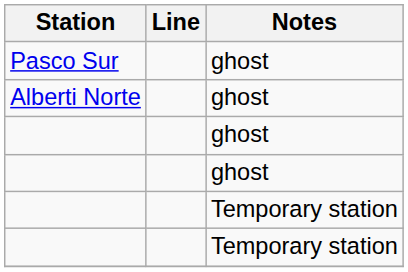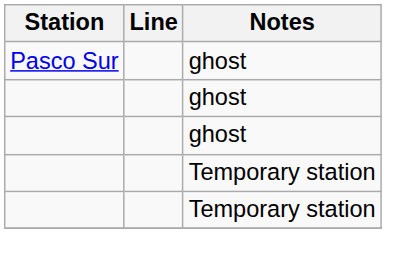- row: Alberti Norte | ghost
